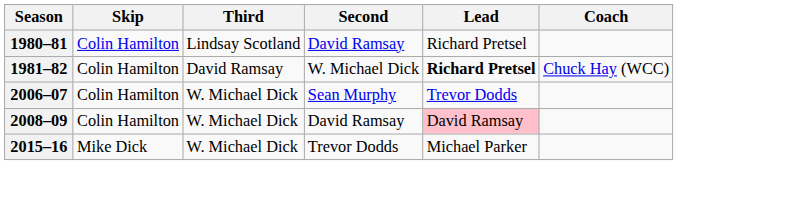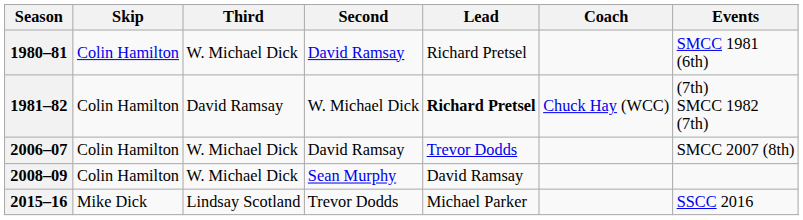+ column: Events | SMCC 1981 (6th) | (7th) SMCC 1982 (7th) | SMCC 2007 (8th) | SSCC 2016
1980–81 | Third: Lindsay Scotland -> W. Michael Dick
2006–07 | Second: Sean Murphy -> David Ramsay
2008–09 | Second: David Ramsay -> Sean Murphy
2008–09 | Lead: pink background -> no background
2015–16 | Third: W. Michael Dick -> Lindsay Scotland
